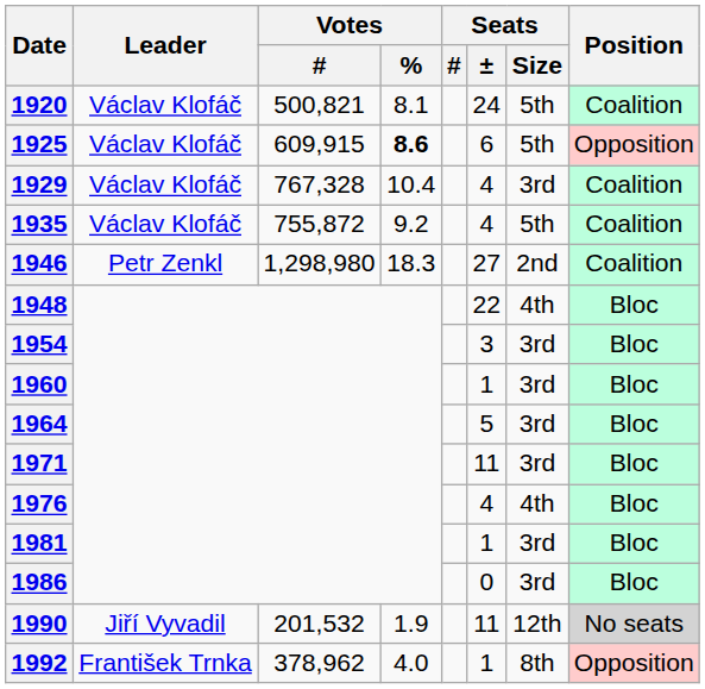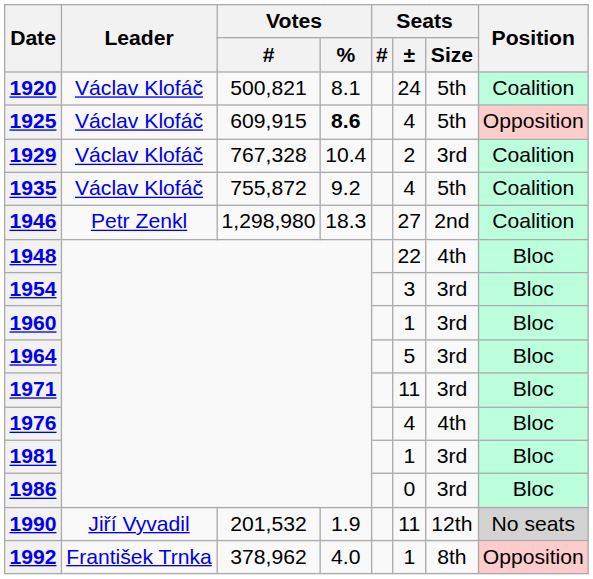1925 | Seats / ±: 6 -> 4
1929 | Seats / ±: 4 -> 2
